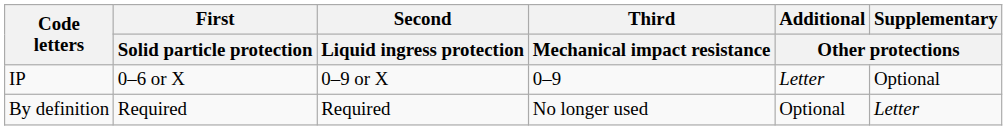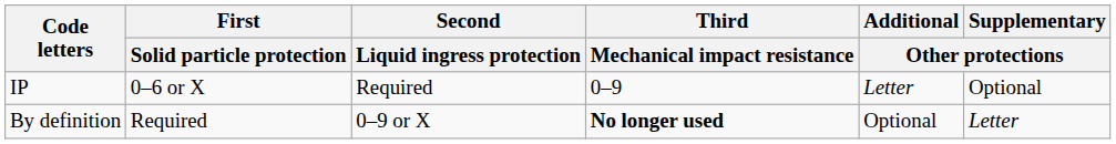IP | Second / Liquid ingress protection: 0–9 or X -> Required
By definition | Second / Liquid ingress protection: Required -> 0–9 or X
By definition | Third / Mechanical impact resistance: normal -> bold
